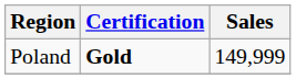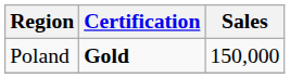Poland | Sales: 149,999 -> 150,000
